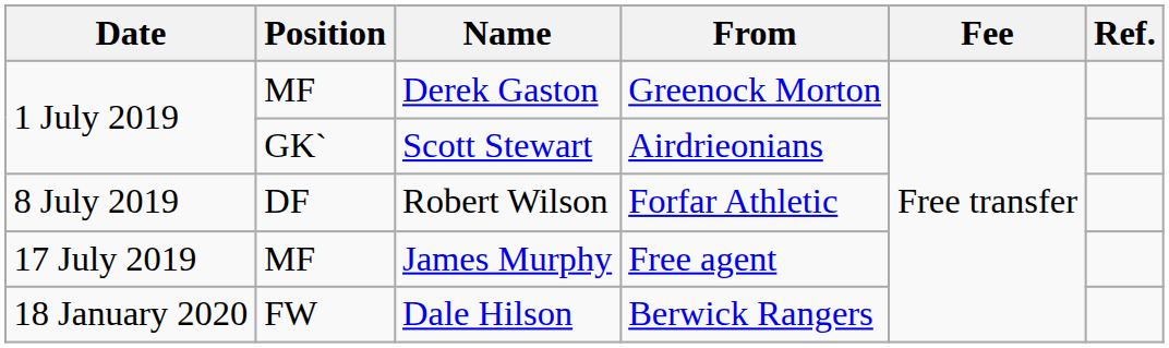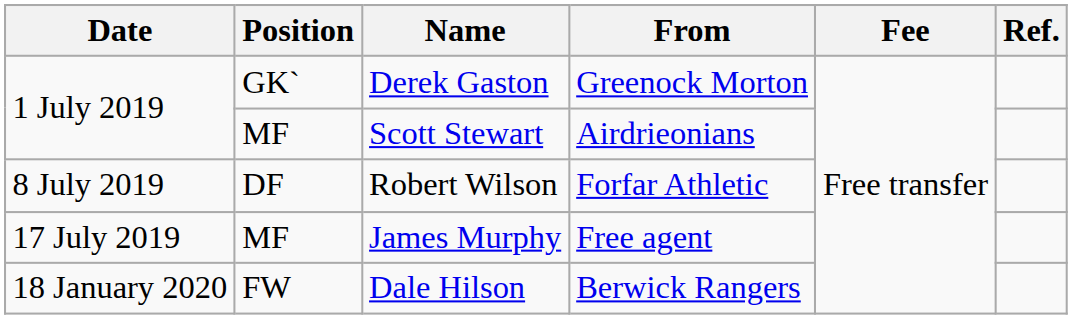Derek Gaston | Position: MF -> GK`
Scott Stewart | Position: GK` -> MF
